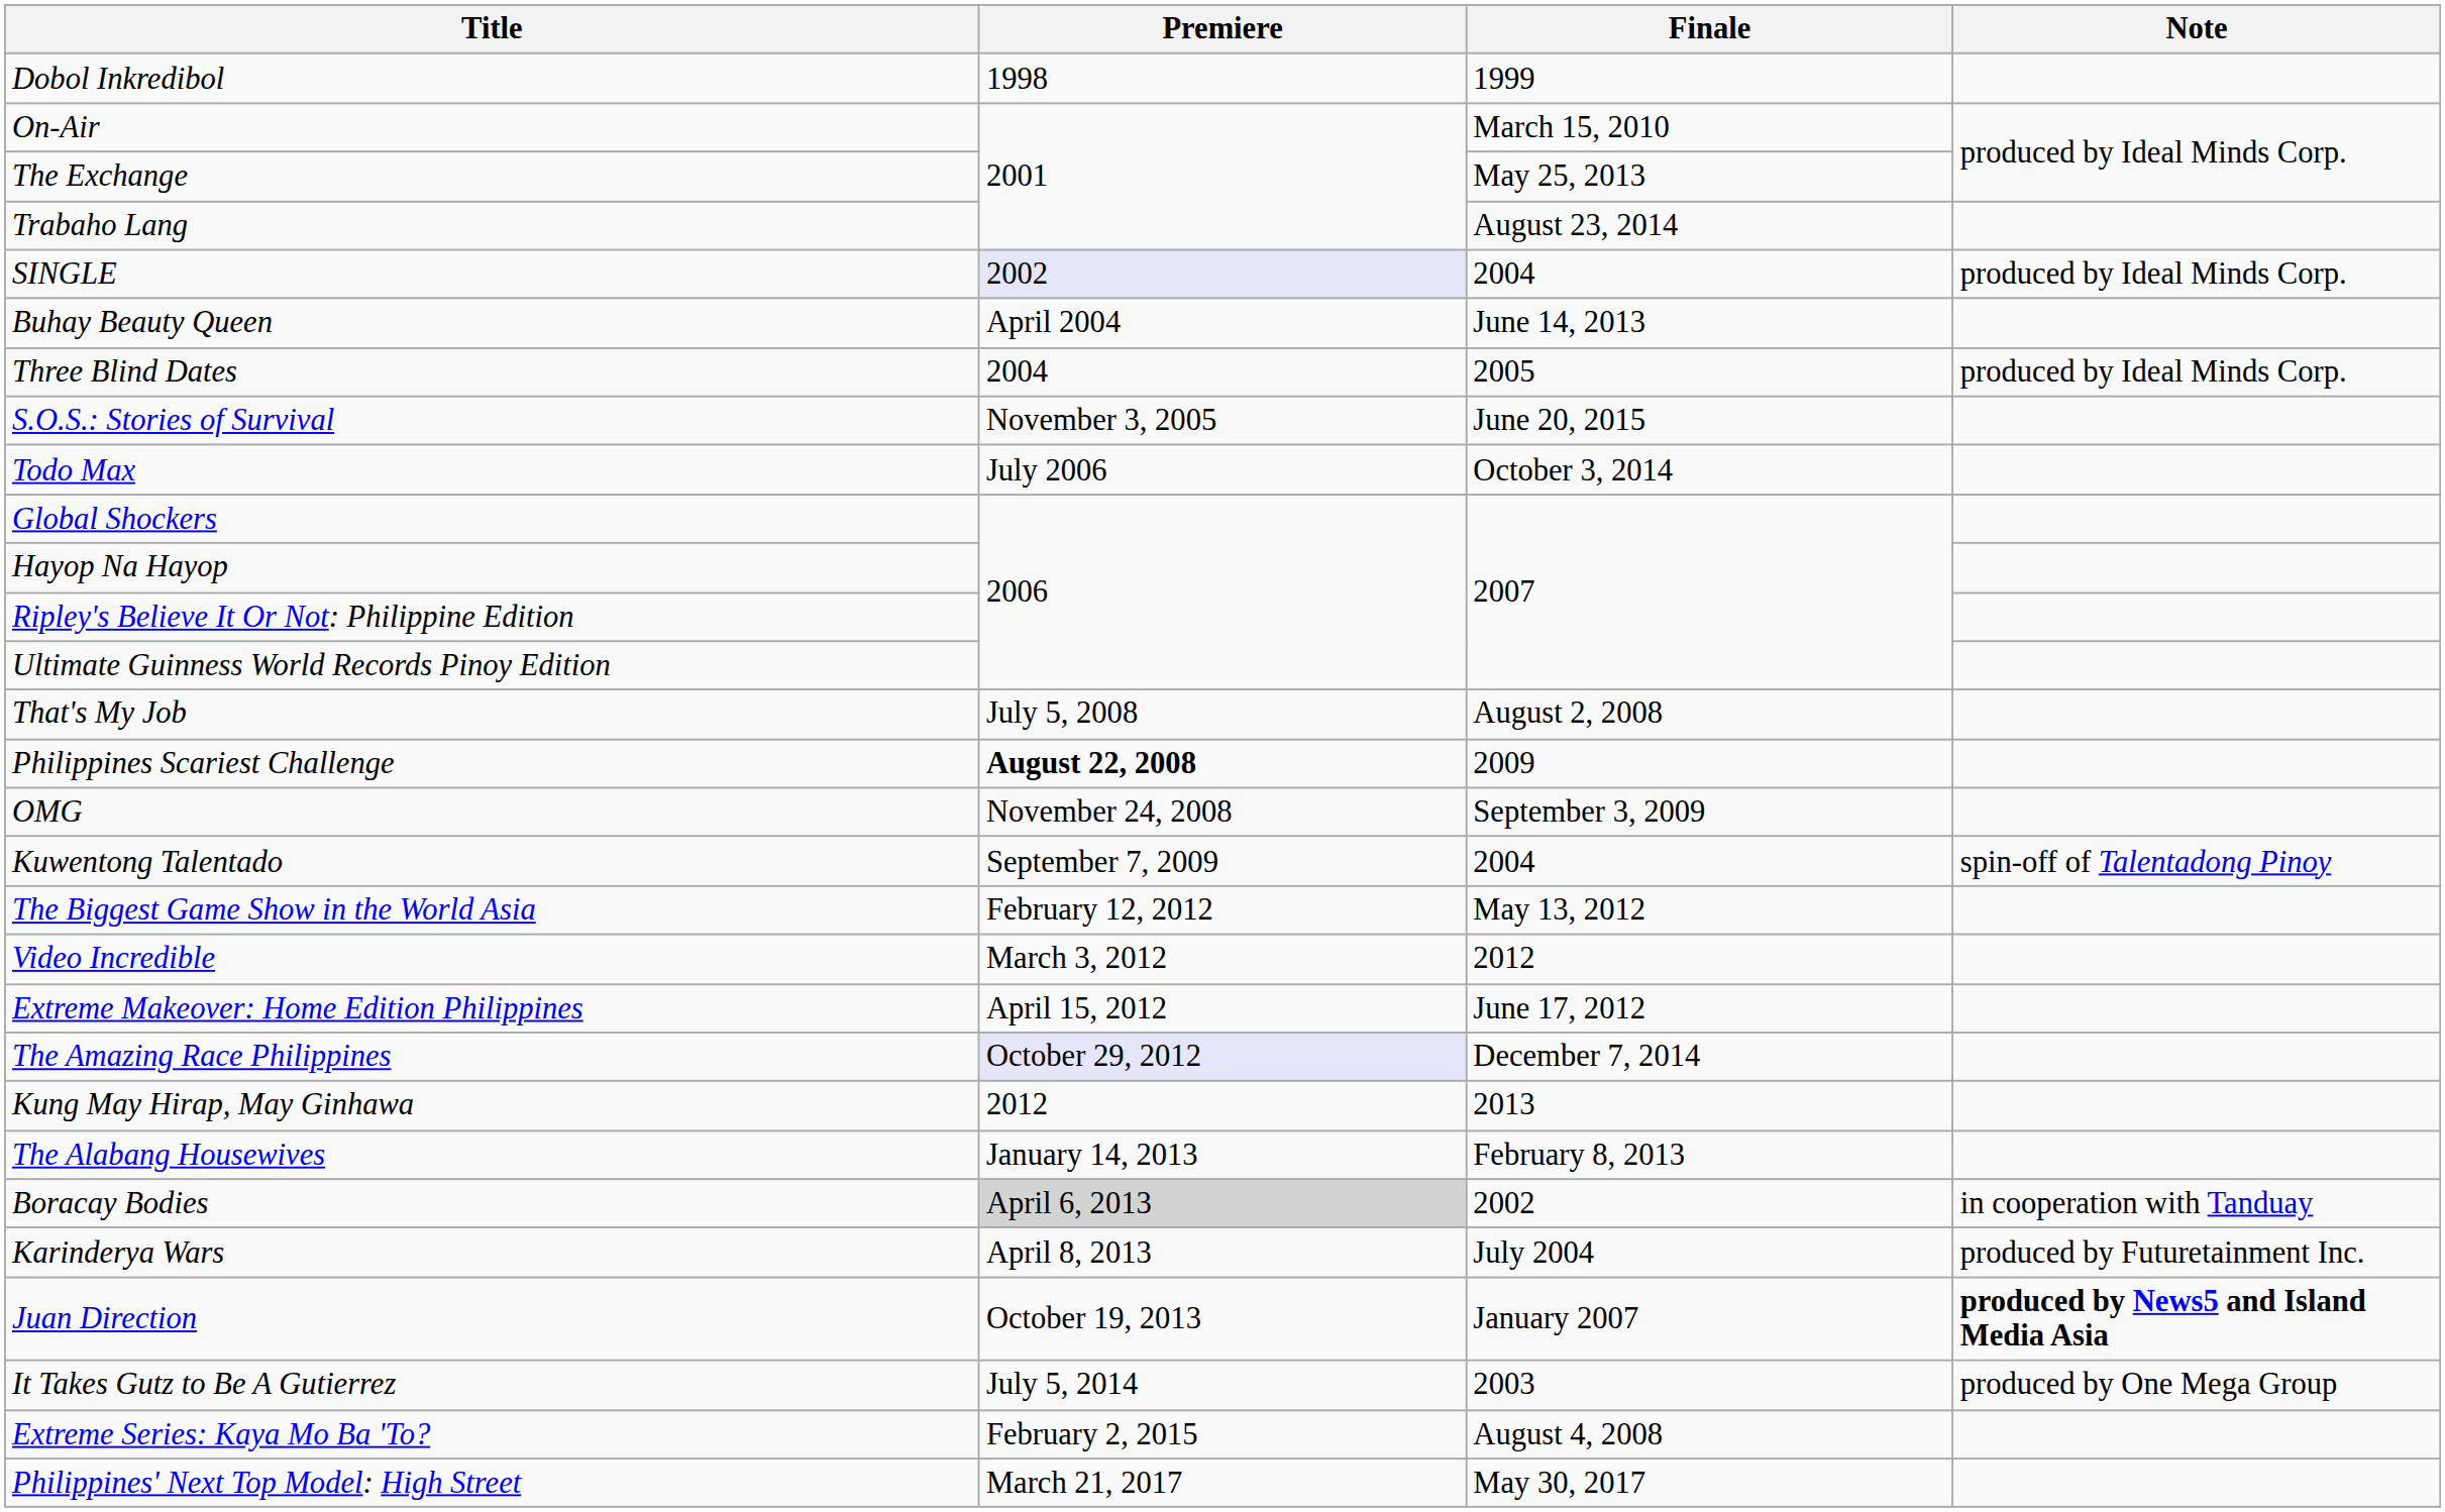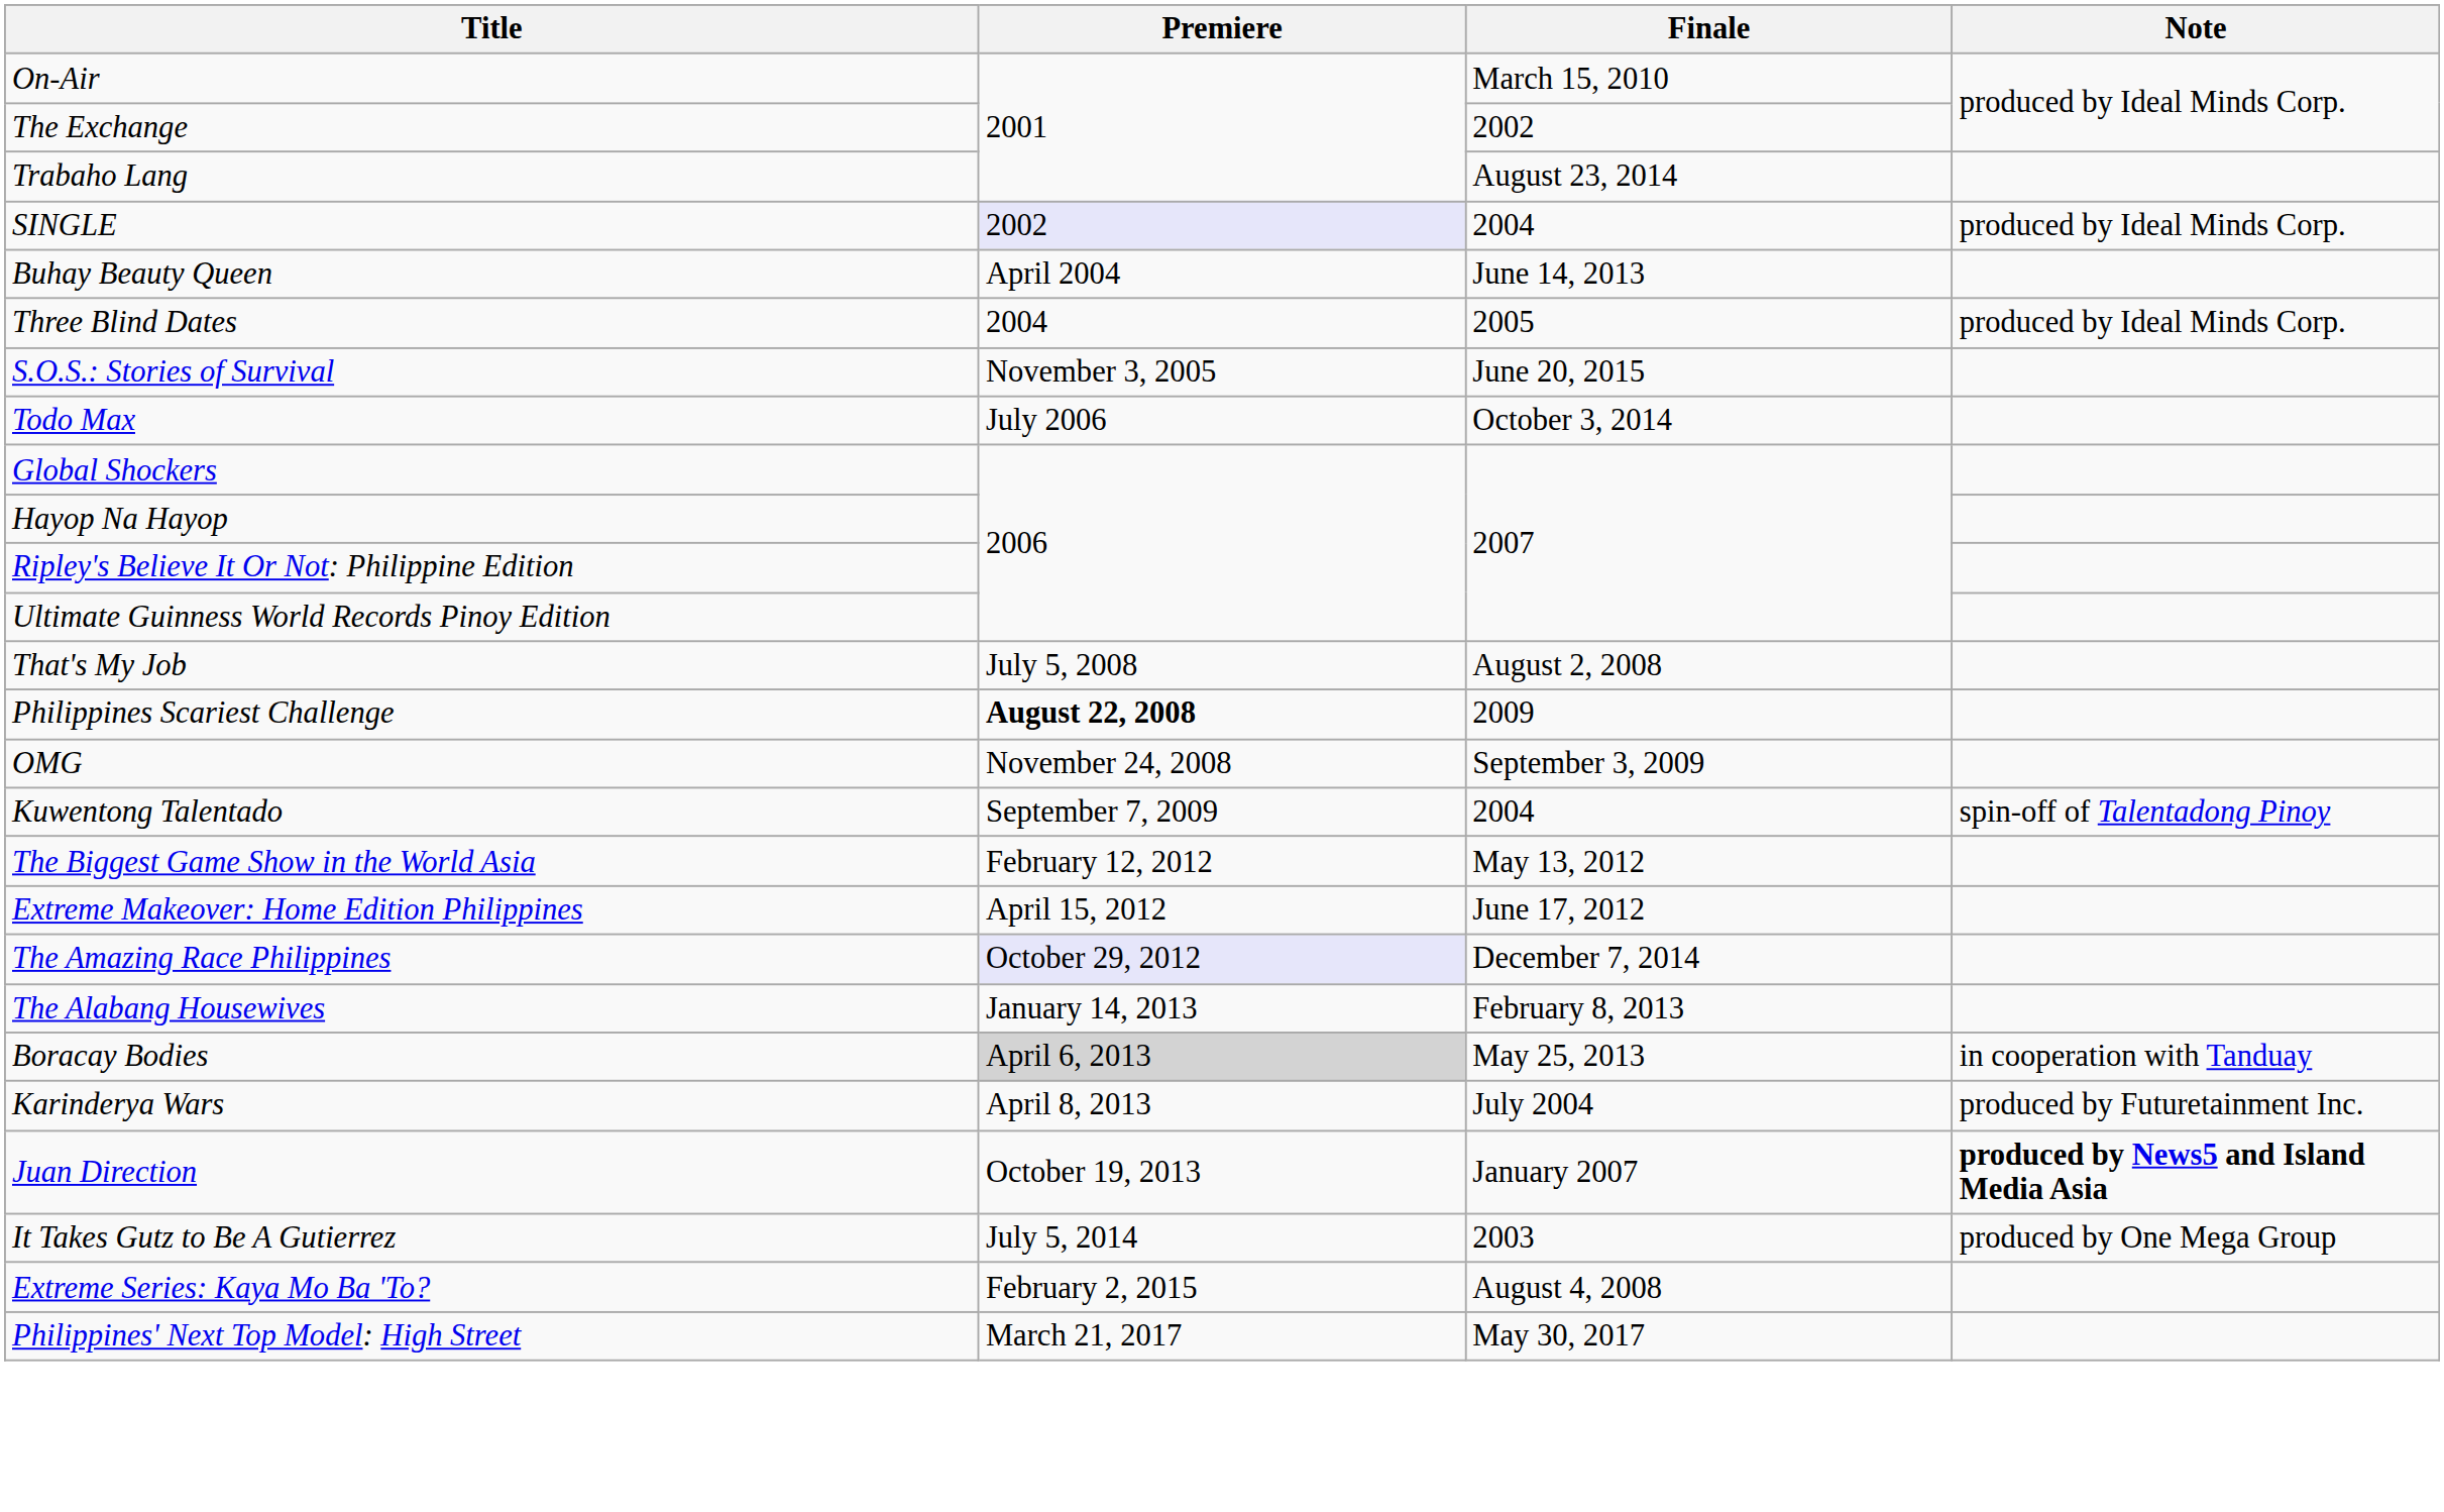- row: Dobol Inkredibol | 1998 | 1999
The Exchange | Finale: May 25, 2013 -> 2002
- row: Video Incredible | March 3, 2012 | 2012
- row: Kung May Hirap, May Ginhawa | 2012 | 2013
Boracay Bodies | Finale: 2002 -> May 25, 2013
